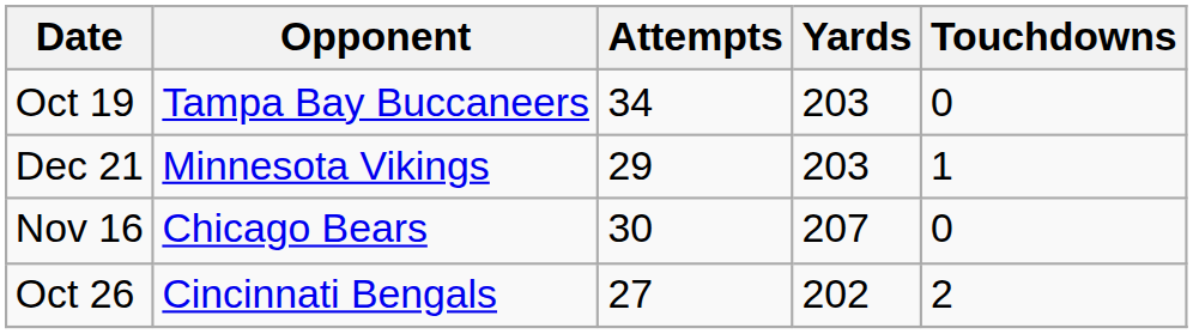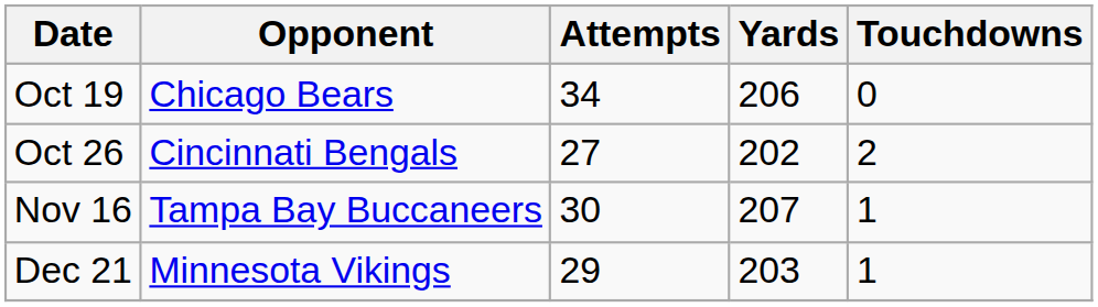Oct 19 | Opponent: Tampa Bay Buccaneers -> Chicago Bears
Oct 19 | Yards: 203 -> 206
rows swapped: Oct 26 <-> Dec 21
Nov 16 | Opponent: Chicago Bears -> Tampa Bay Buccaneers
Nov 16 | Touchdowns: 0 -> 1
